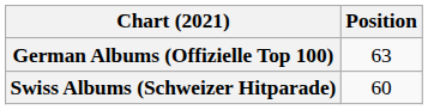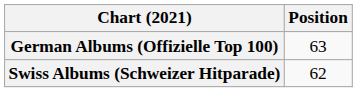Swiss Albums (Schweizer Hitparade) | Position: 60 -> 62
